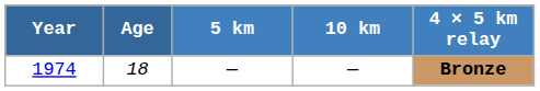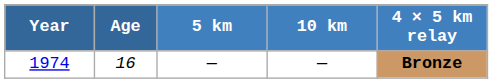1974 | Age: 18 -> 16
